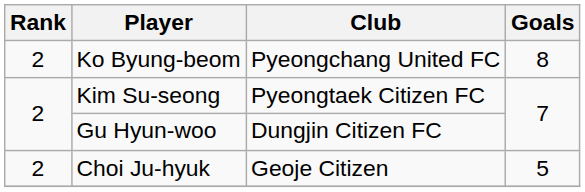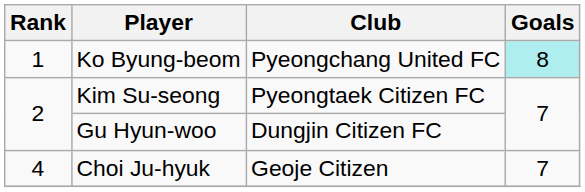Ko Byung-beom | Rank: 2 -> 1
Ko Byung-beom | Goals: no background -> paleturquoise background
Choi Ju-hyuk | Rank: 2 -> 4
Choi Ju-hyuk | Goals: 5 -> 7
